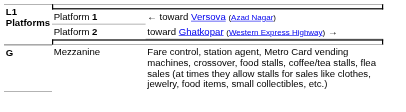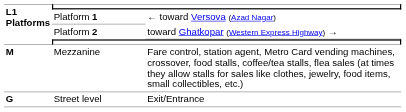Mezzanine | L1 Platforms: G -> M
+ row: G | Street level | Exit/Entrance
